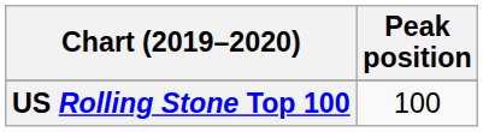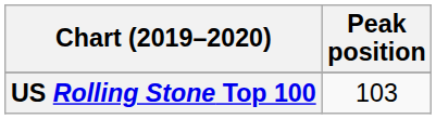US Rolling Stone Top 100 | Peak position: 100 -> 103
